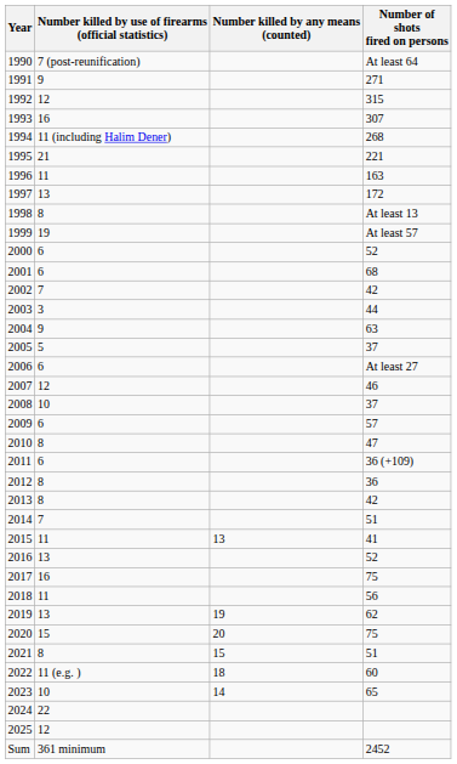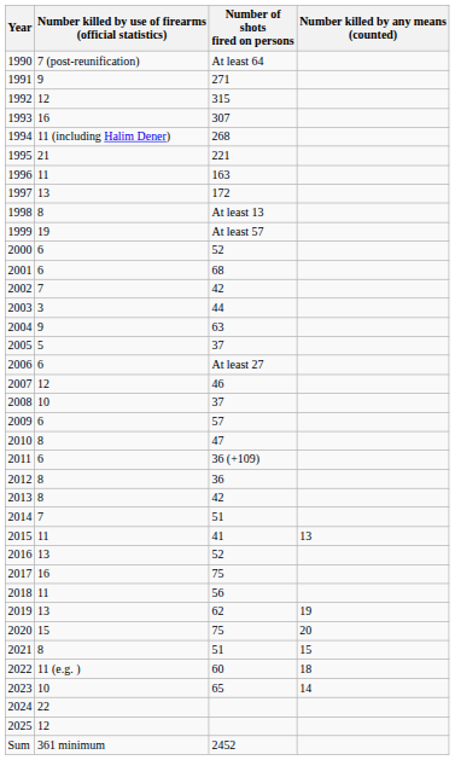columns swapped: Number killed by any means (counted) <-> Number of shots fired on persons
